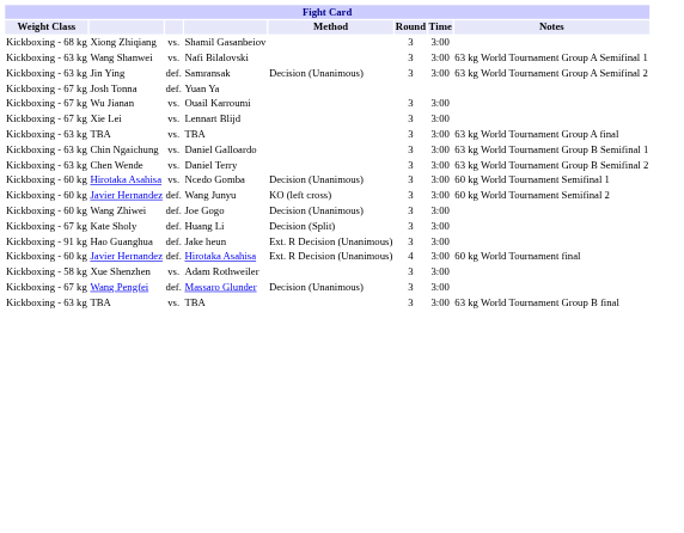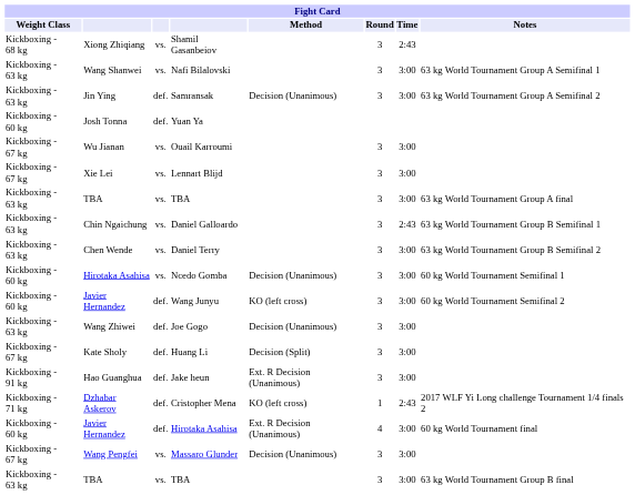Shamil Gasanbeiov | Time: 3:00 -> 2:43
Yuan Ya | Weight Class: Kickboxing - 67 kg -> Kickboxing - 60 kg
Daniel Galloardo | Time: 3:00 -> 2:43
Joe Gogo | Weight Class: Kickboxing - 60 kg -> Kickboxing - 63 kg
+ row: Kickboxing - 71 kg | Dzhabar Askerov | def. | Cristopher Mena | KO (left cross) | 1 | 2:43 | 2017 WLF Yi Long challenge Tournament 1/4 finals 2
- row: Kickboxing - 58 kg | Xue Shenzhen | vs. | Adam Rothweiler | 3 | 3:00
Massaro Glunder | column 3: def. -> vs.
